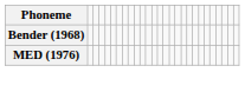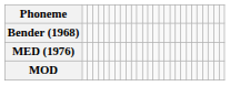+ row: MOD
